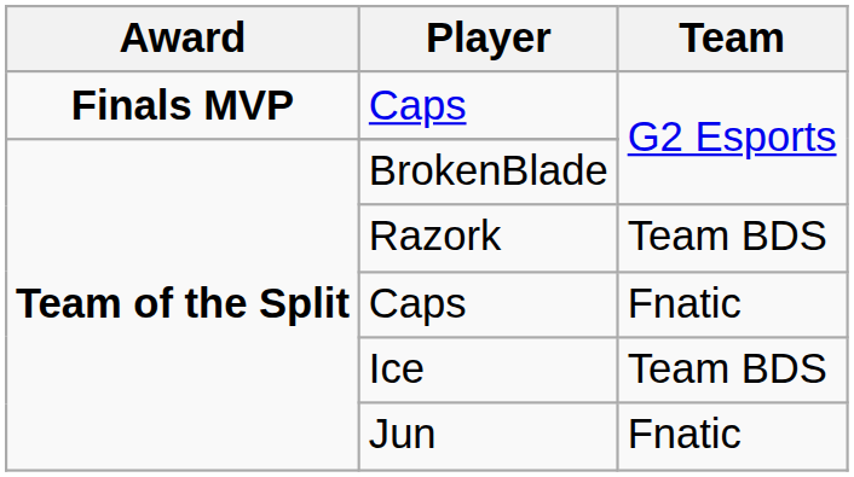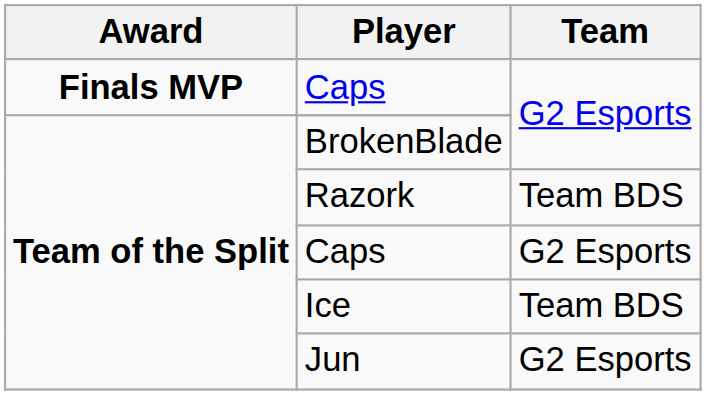Team of the Split / Caps | Team: Fnatic -> G2 Esports
Jun | Team: Fnatic -> G2 Esports
